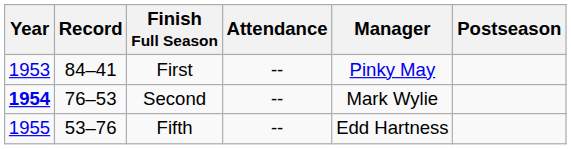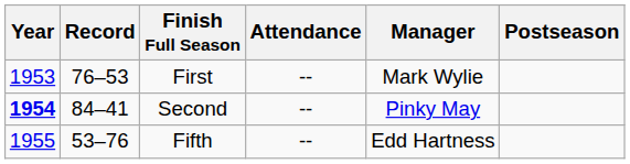First | Record: 84–41 -> 76–53
First | Manager: Pinky May -> Mark Wylie
Second | Record: 76–53 -> 84–41
Second | Manager: Mark Wylie -> Pinky May
